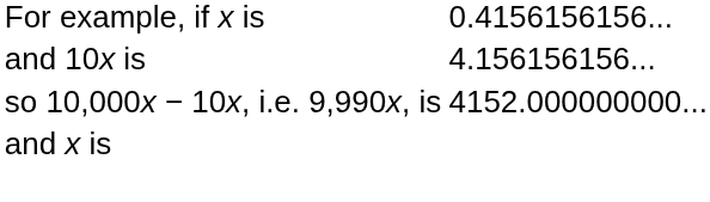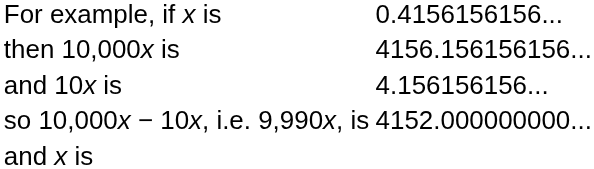+ row: then 10,000x is | 4156.156156156...
